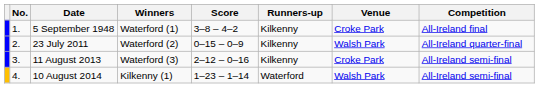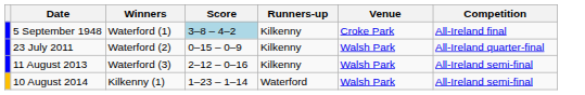- column: No. | 1. | 2. | 3. | 4.
5 September 1948 | Score: no background -> lightblue background
11 August 2013 | Venue: Croke Park -> Walsh Park
